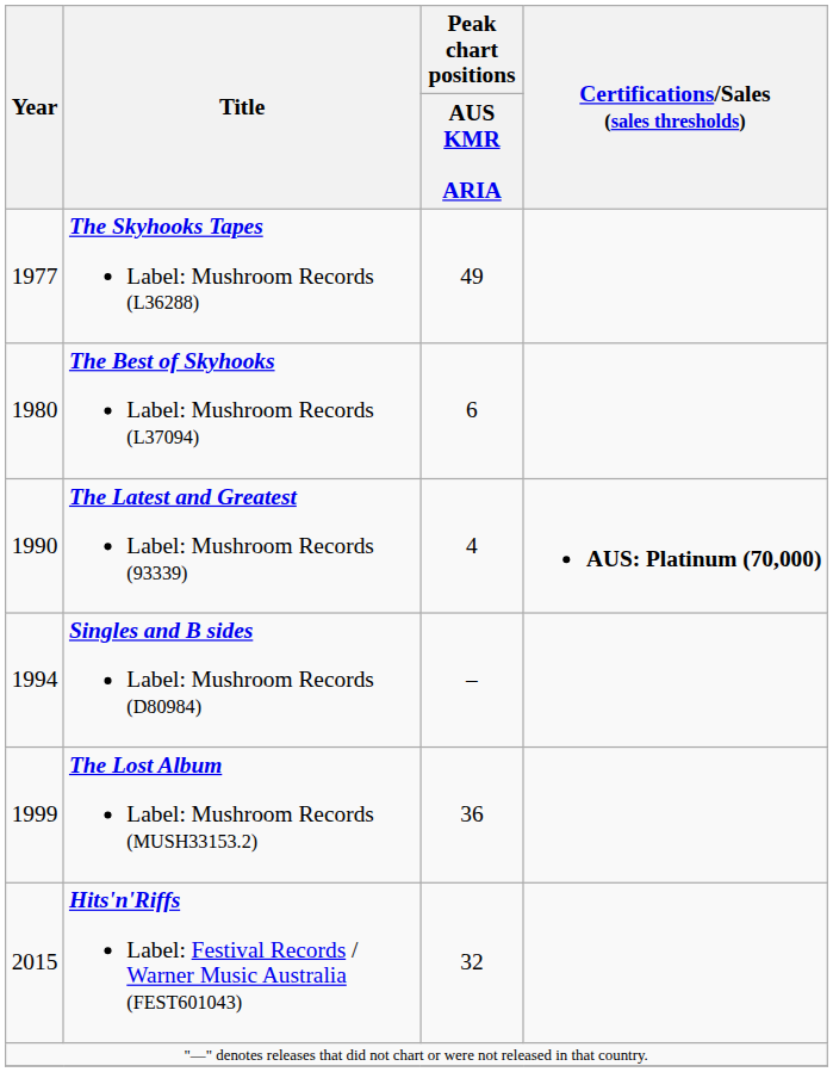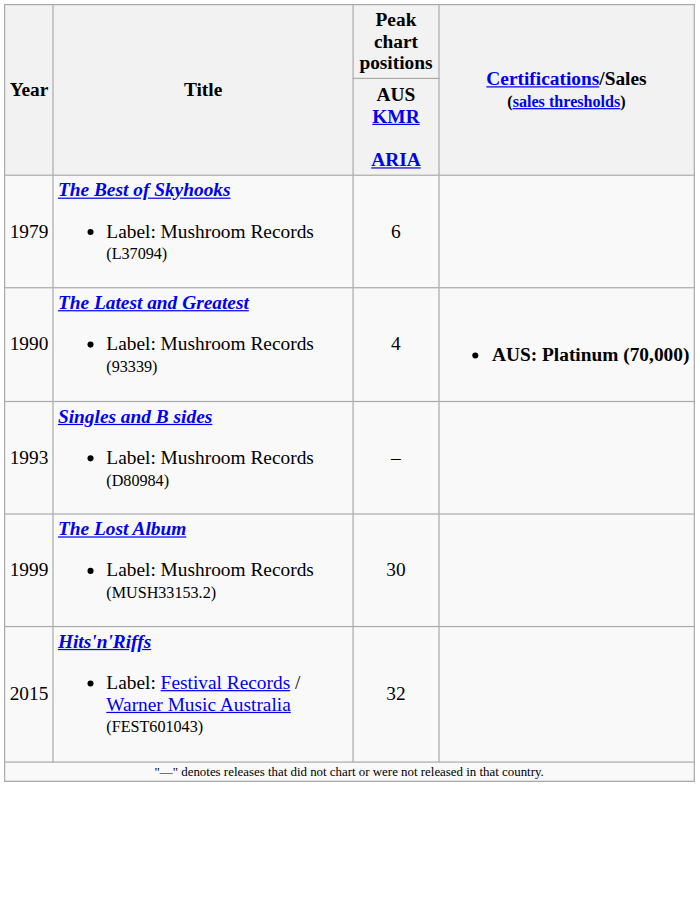- row: 1977 | The Skyhooks Tapes Label: Mushroom Records (L36288) | 49
The Best of Skyhooks Label: Mushroom Records (L37094) | Year: 1980 -> 1979
Singles and B sides Label: Mushroom Records (D80984) | Year: 1994 -> 1993
The Lost Album Label: Mushroom Records (MUSH33153.2) | Peak chart positions / AUS KMR ARIA: 36 -> 30
